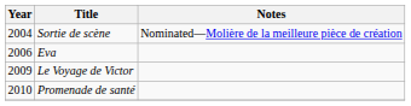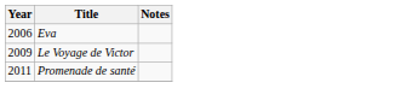- row: 2004 | Sortie de scène | Nominated—Molière de la meilleure pièce de création
Promenade de santé | Year: 2010 -> 2011
